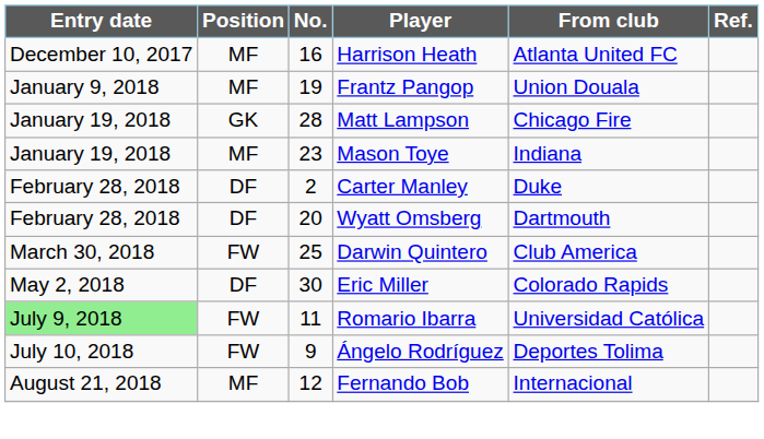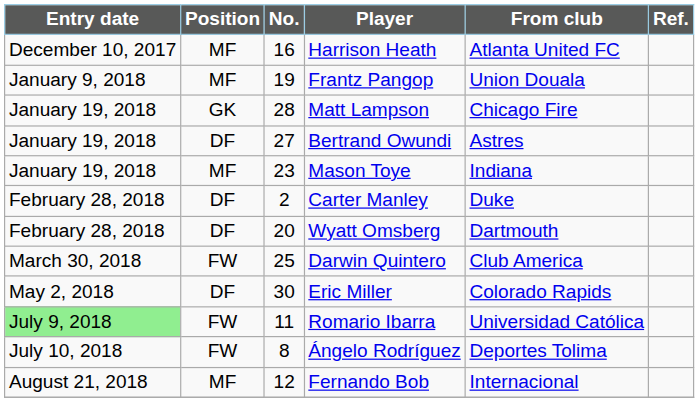+ row: January 19, 2018 | DF | 27 | Bertrand Owundi | Astres
Ángelo Rodríguez | No.: 9 -> 8
